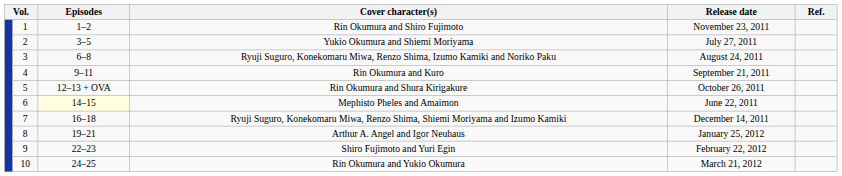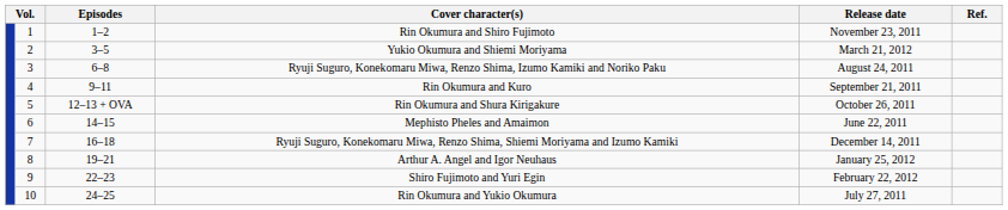Yukio Okumura and Shiemi Moriyama | Release date: July 27, 2011 -> March 21, 2012
Mephisto Pheles and Amaimon | Episodes: lightyellow background -> no background
Rin Okumura and Yukio Okumura | Release date: March 21, 2012 -> July 27, 2011
